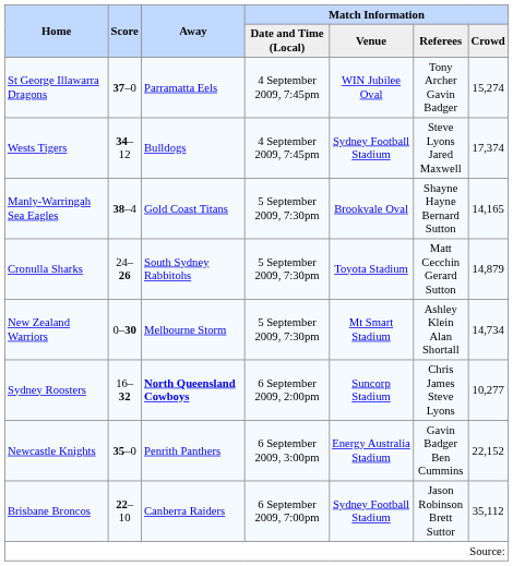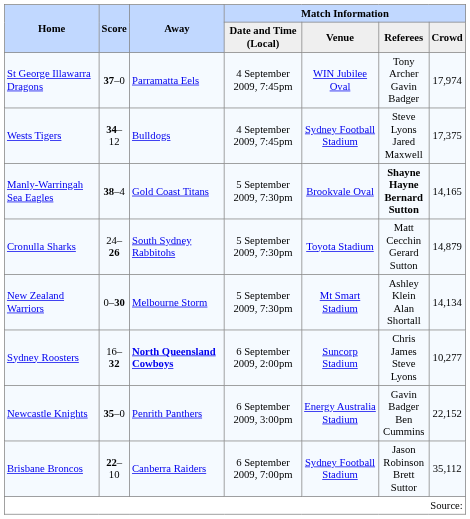St George Illawarra Dragons | Match Information / Crowd: 15,274 -> 17,974
Wests Tigers | Match Information / Crowd: 17,374 -> 17,375
Manly-Warringah Sea Eagles | Match Information / Referees: normal -> bold
New Zealand Warriors | Match Information / Crowd: 14,734 -> 14,134
